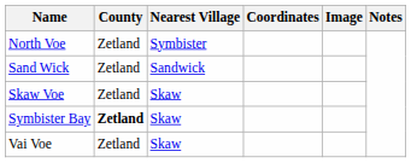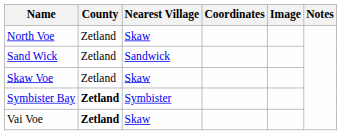North Voe | Nearest Village: Symbister -> Skaw
Symbister Bay | Nearest Village: Skaw -> Symbister
Vai Voe | County: normal -> bold
